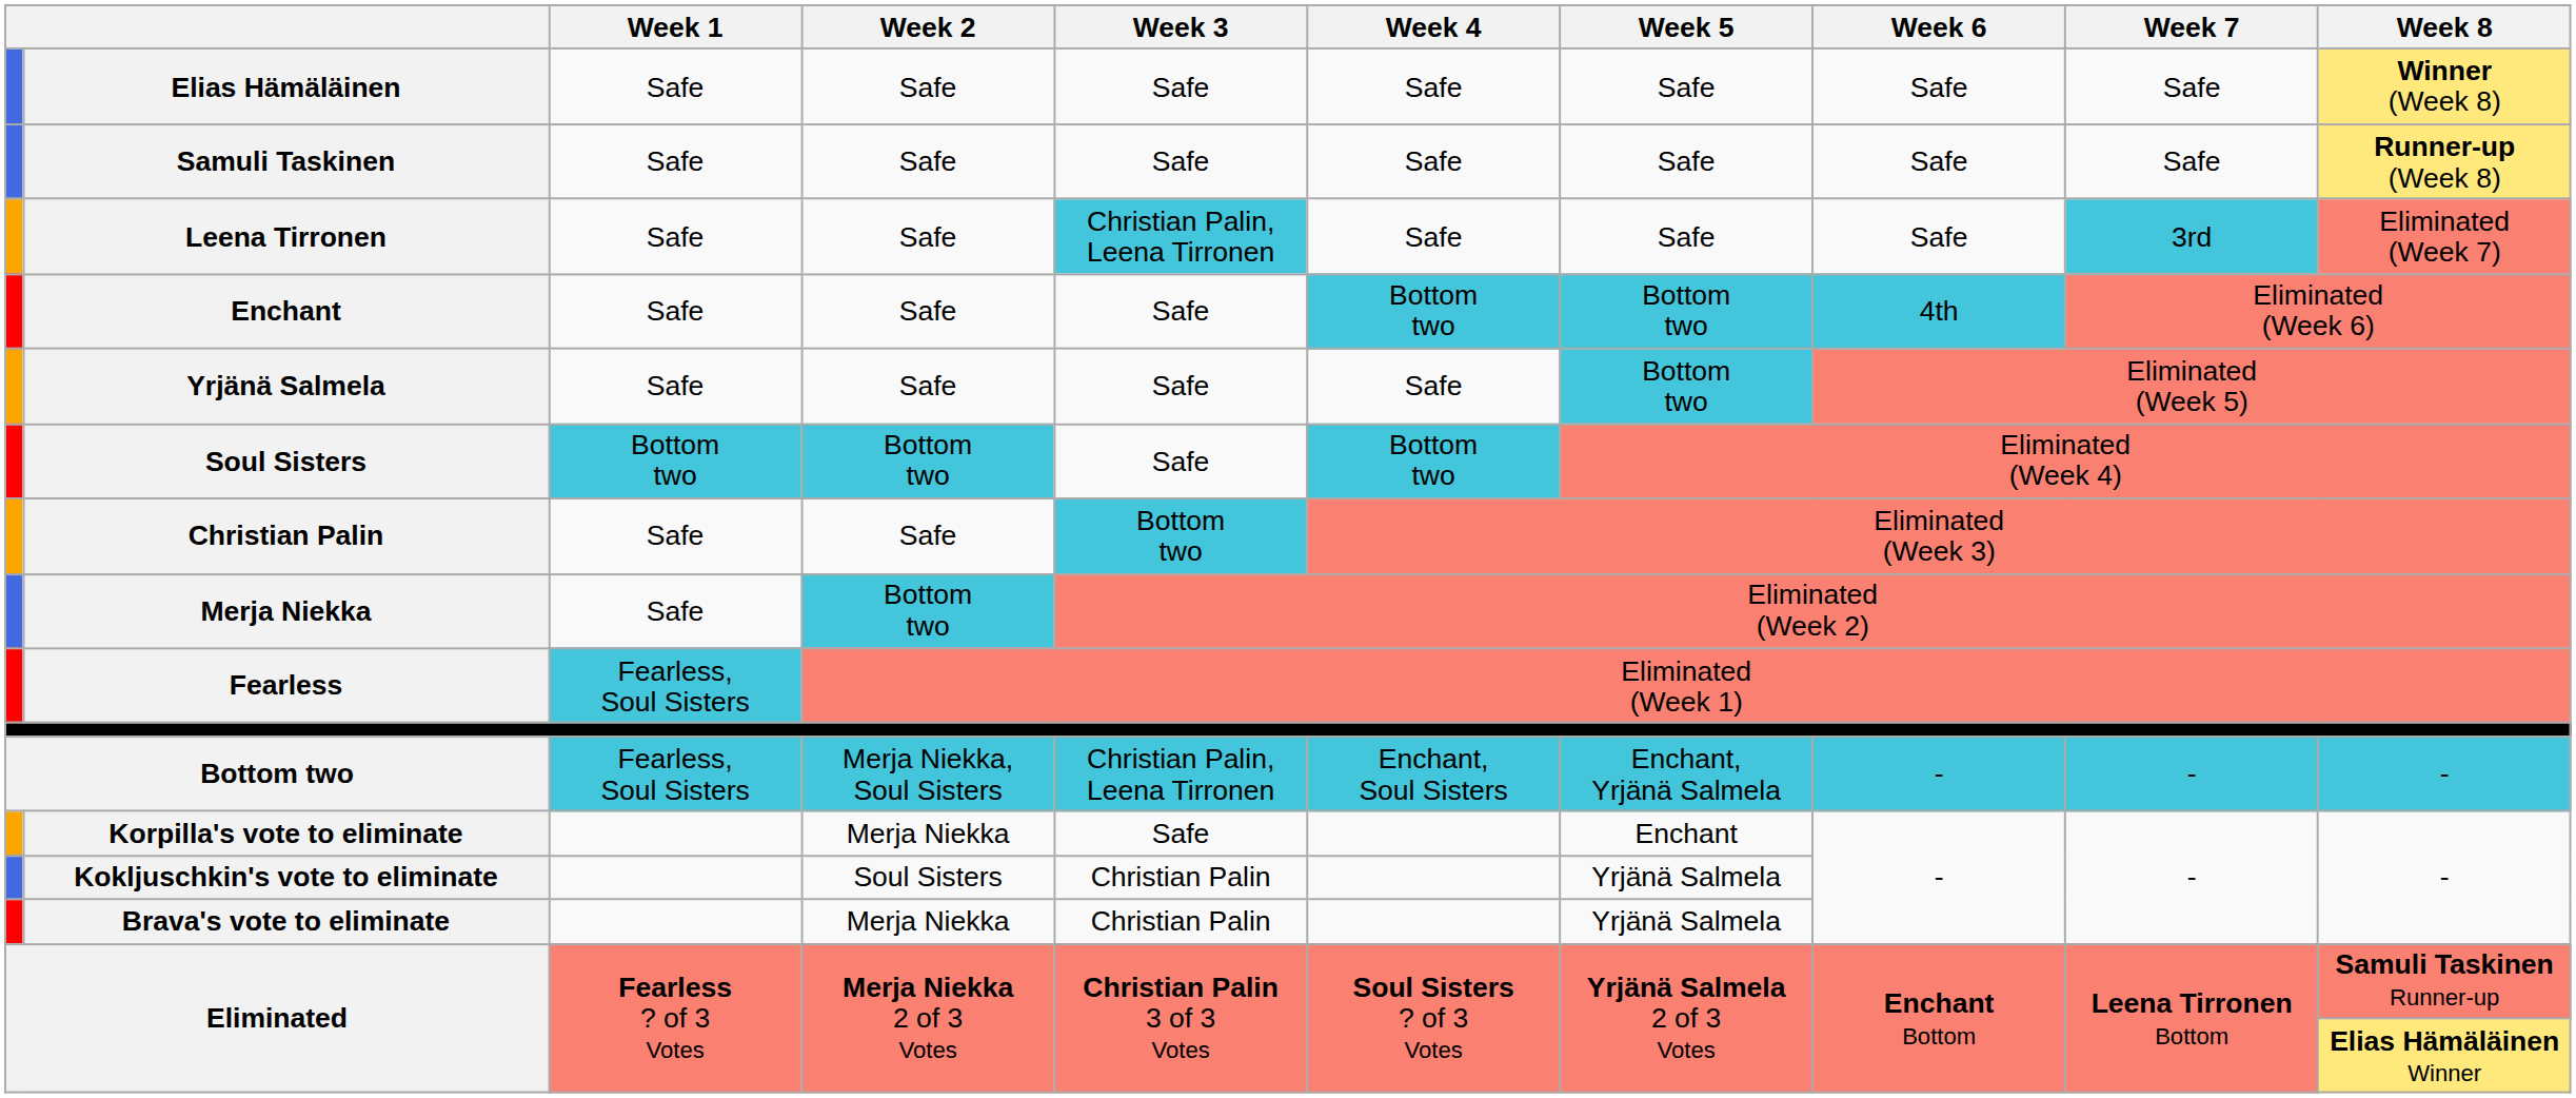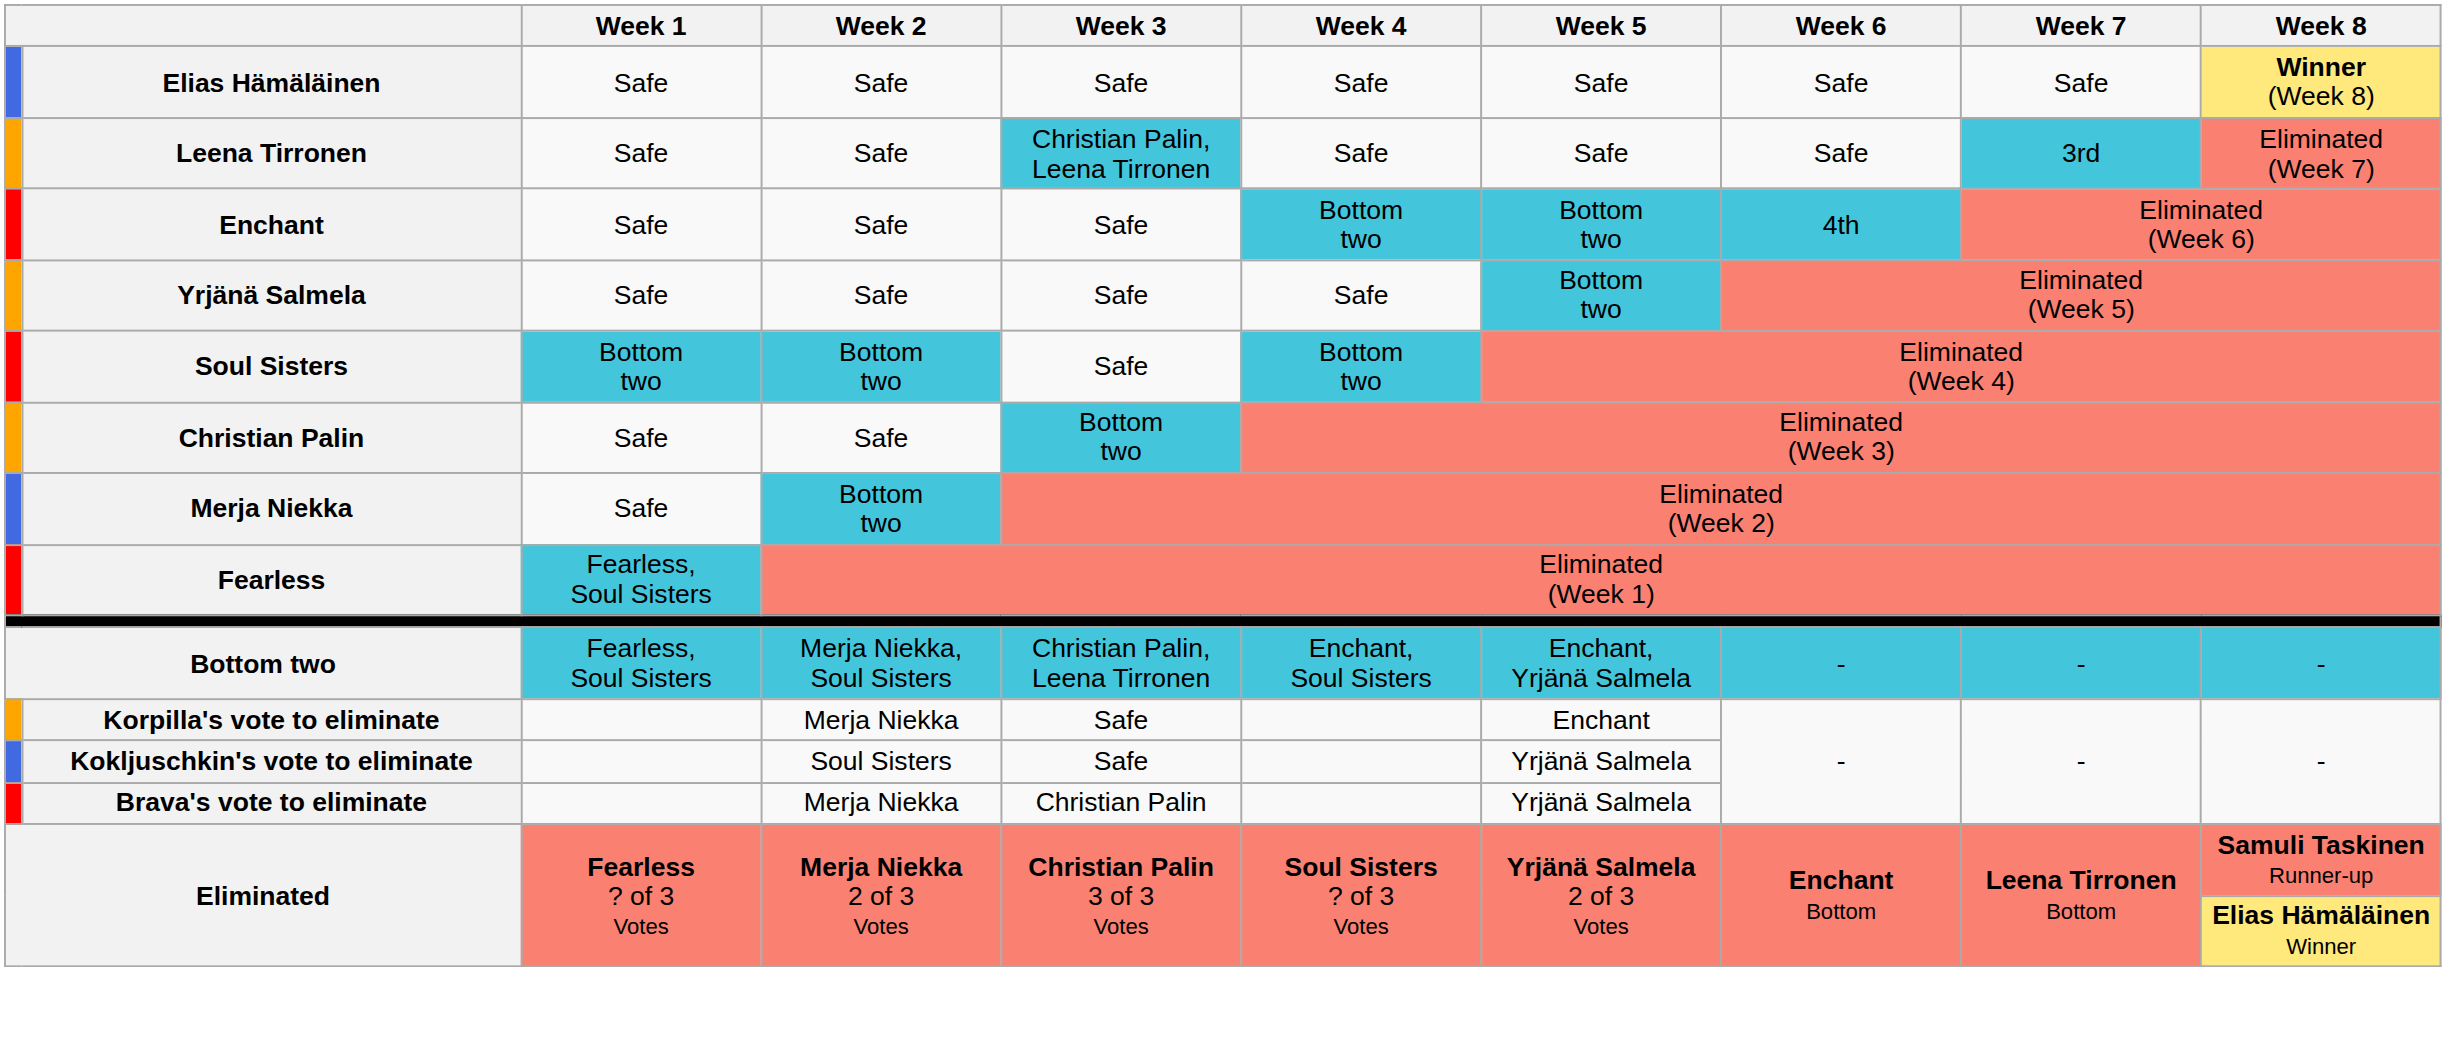- row: Samuli Taskinen | Safe | Safe | Safe | Safe | Safe | Safe | Safe | Runner-up (Week 8)
Kokljuschkin's vote to eliminate | Week 3: Christian Palin -> Safe
